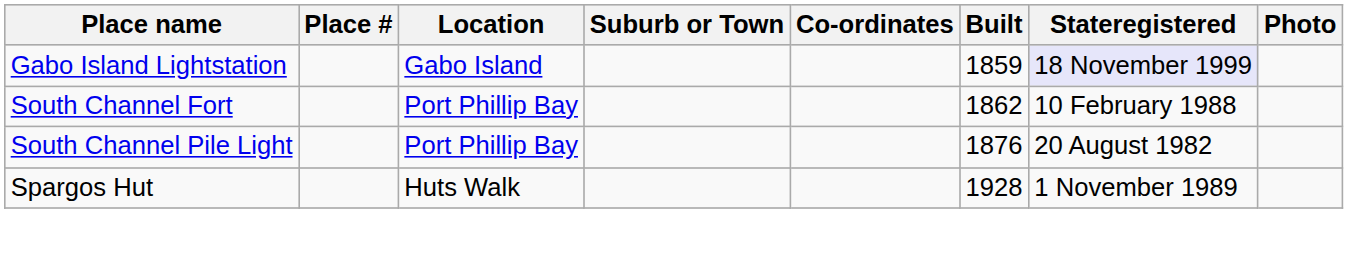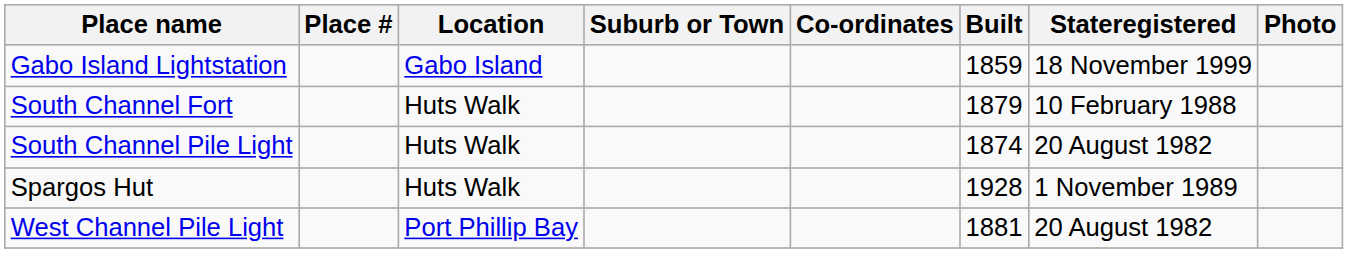Gabo Island Lightstation | Stateregistered: lavender background -> no background
South Channel Fort | Location: Port Phillip Bay -> Huts Walk
South Channel Fort | Built: 1862 -> 1879
South Channel Pile Light | Location: Port Phillip Bay -> Huts Walk
South Channel Pile Light | Built: 1876 -> 1874
+ row: West Channel Pile Light | Port Phillip Bay | 1881 | 20 August 1982
